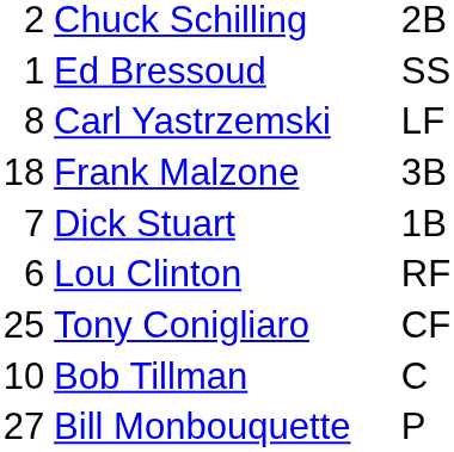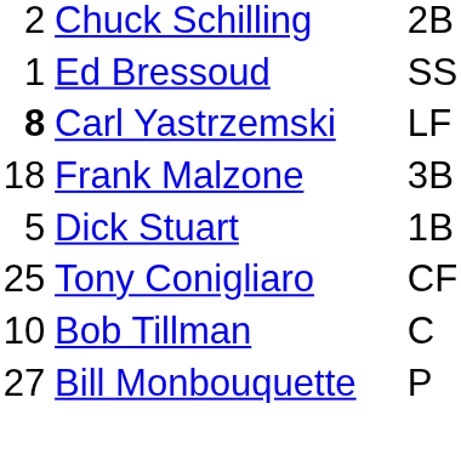Carl Yastrzemski | column 1: normal -> bold
Dick Stuart | column 1: 7 -> 5
- row: 6 | Lou Clinton | RF
